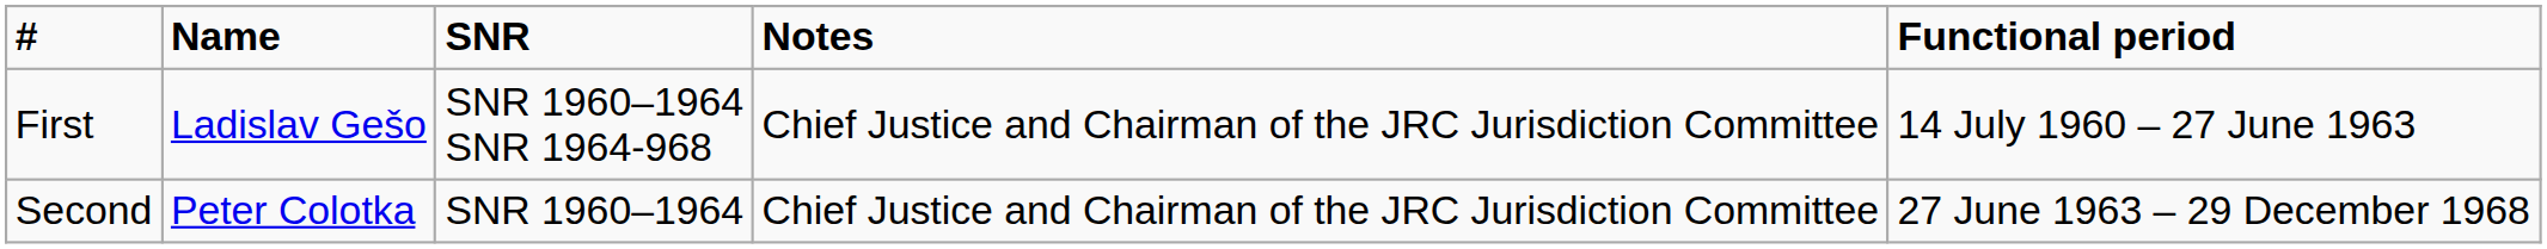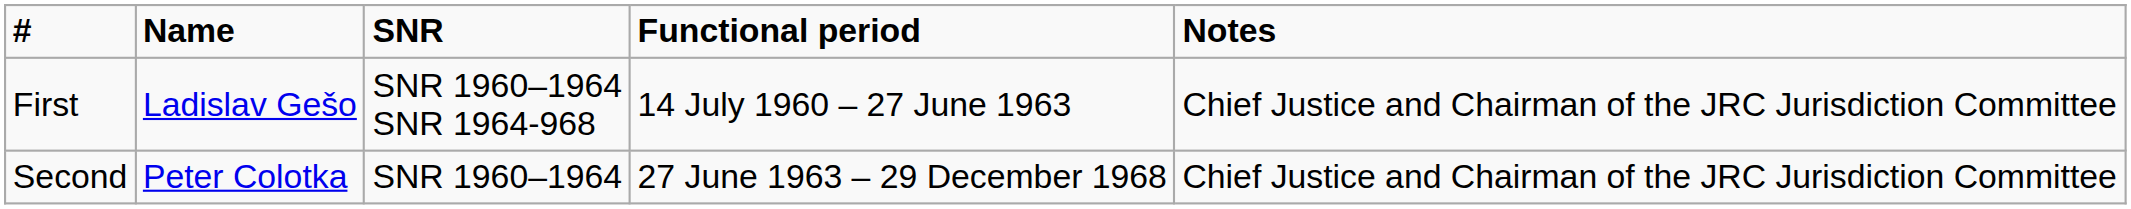columns swapped: Functional period <-> Notes
